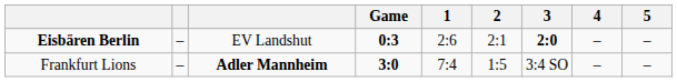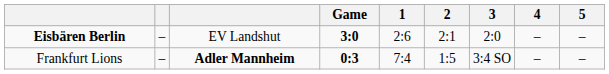Eisbären Berlin | Game: 0:3 -> 3:0
Eisbären Berlin | 3: bold -> normal
Frankfurt Lions | Game: 3:0 -> 0:3
